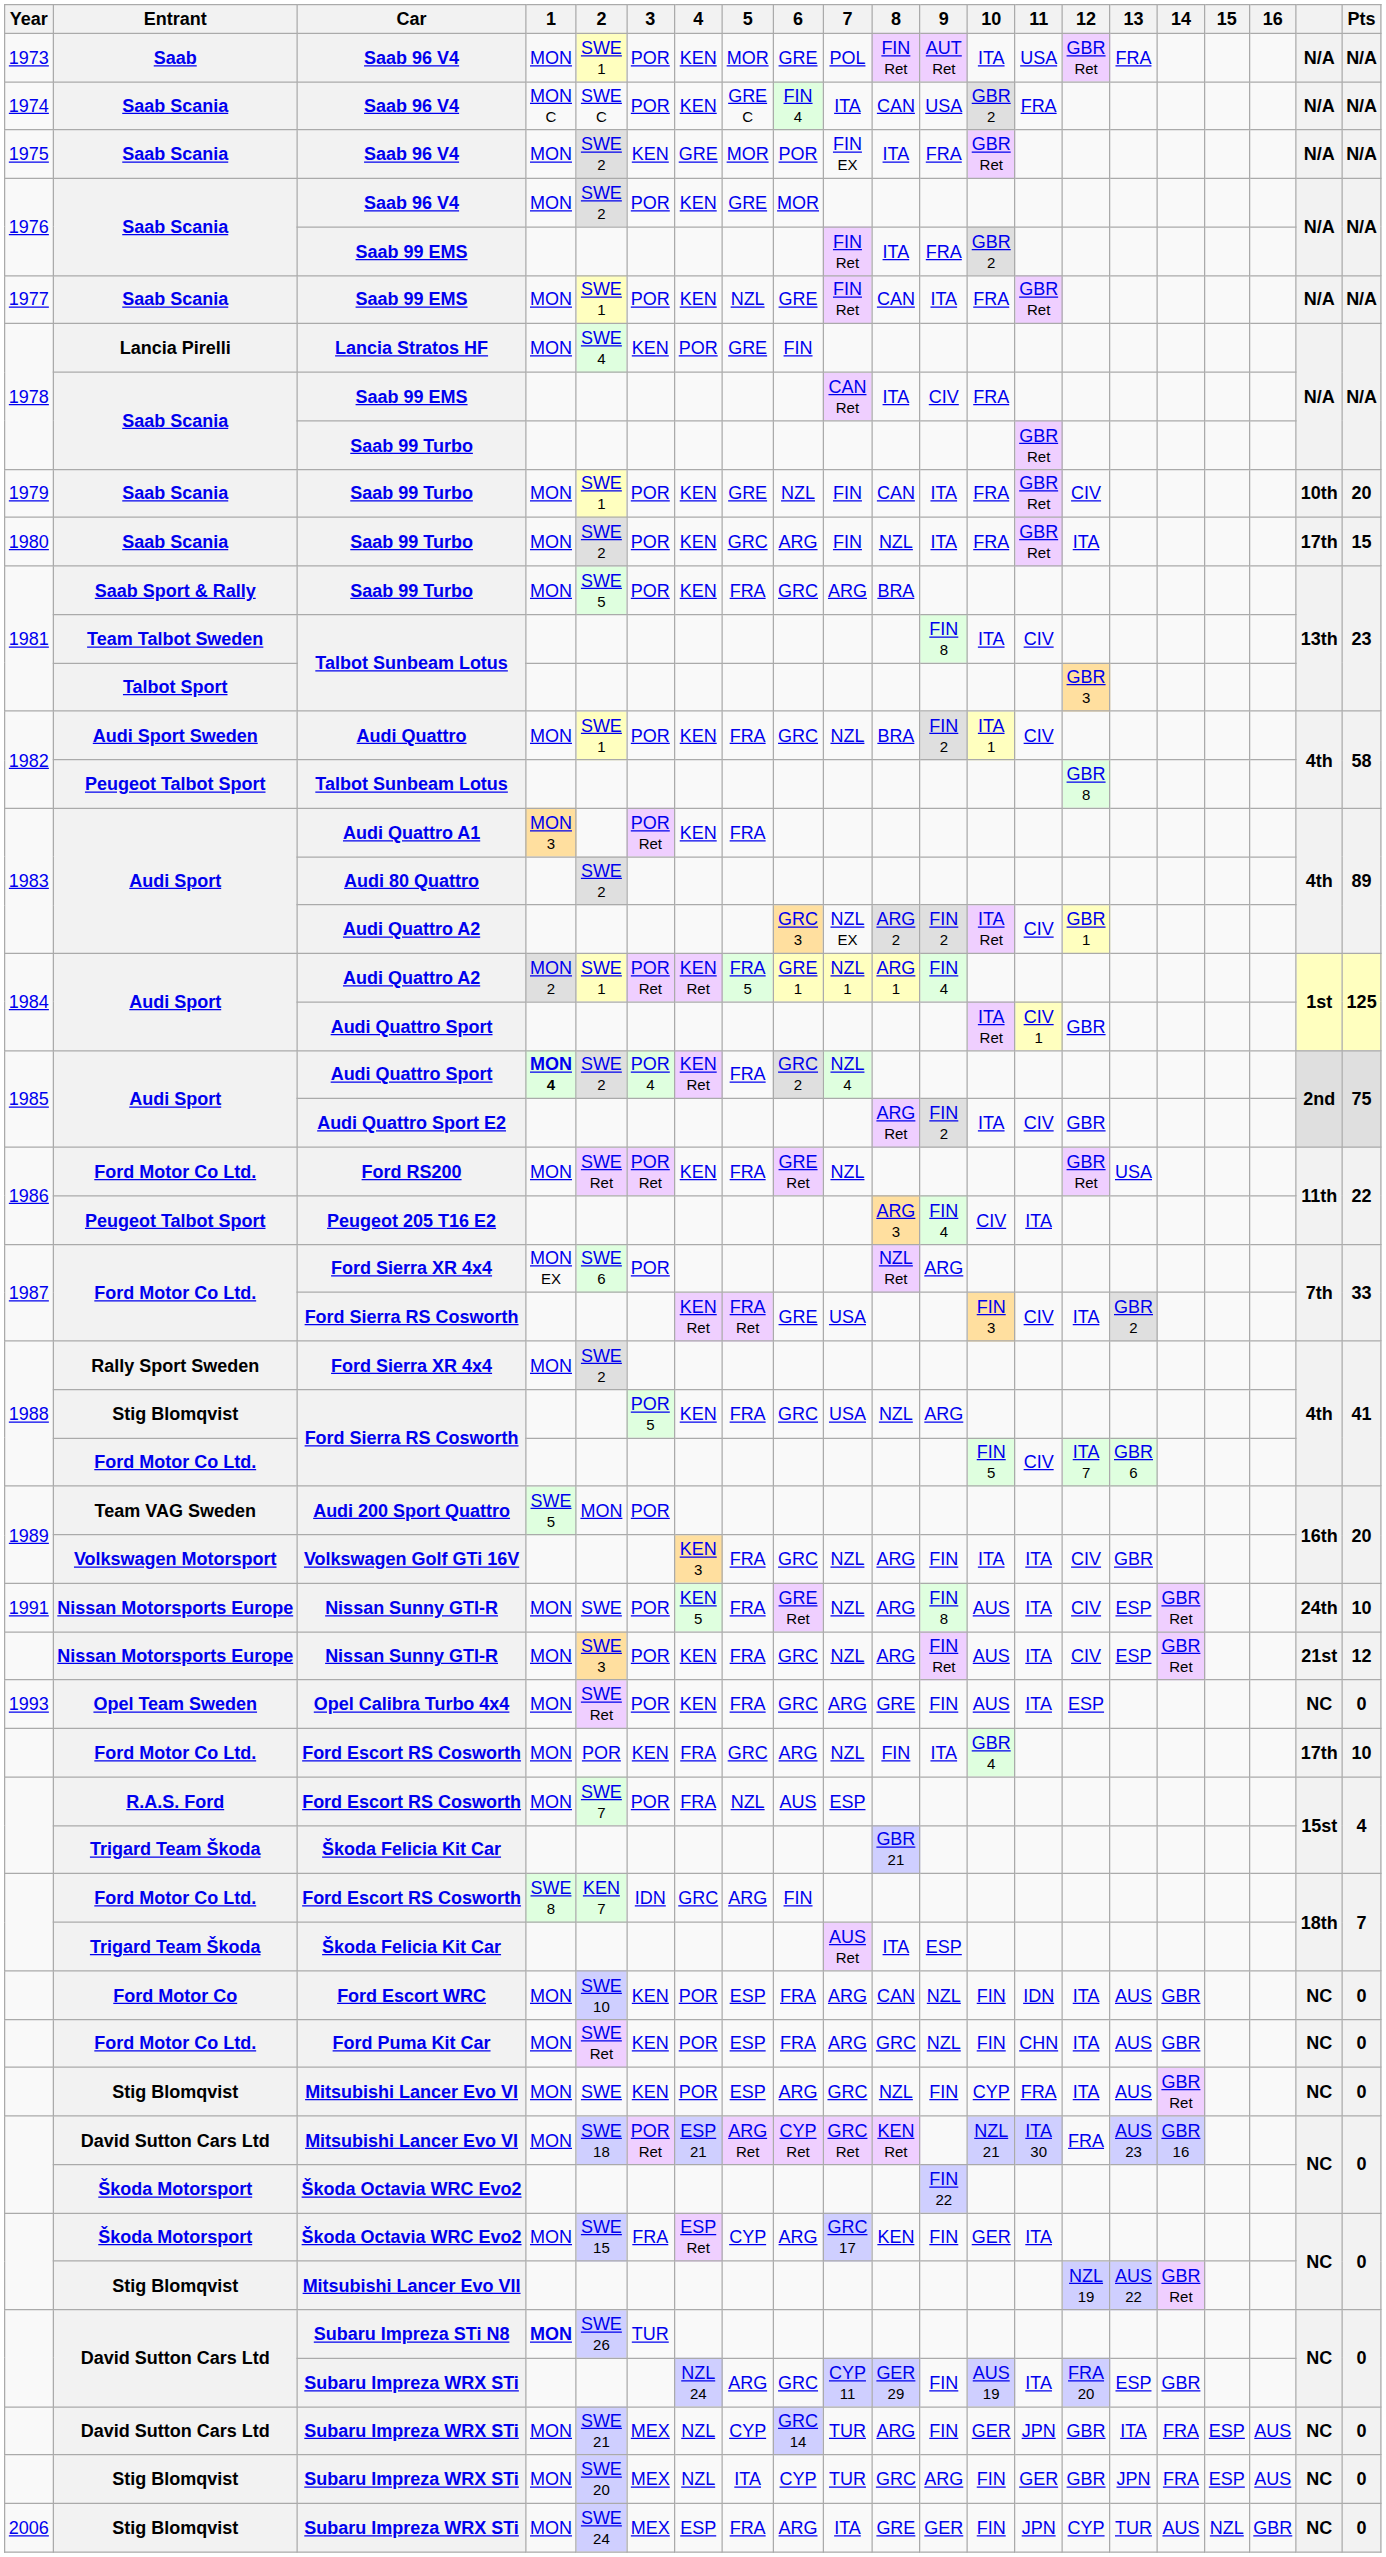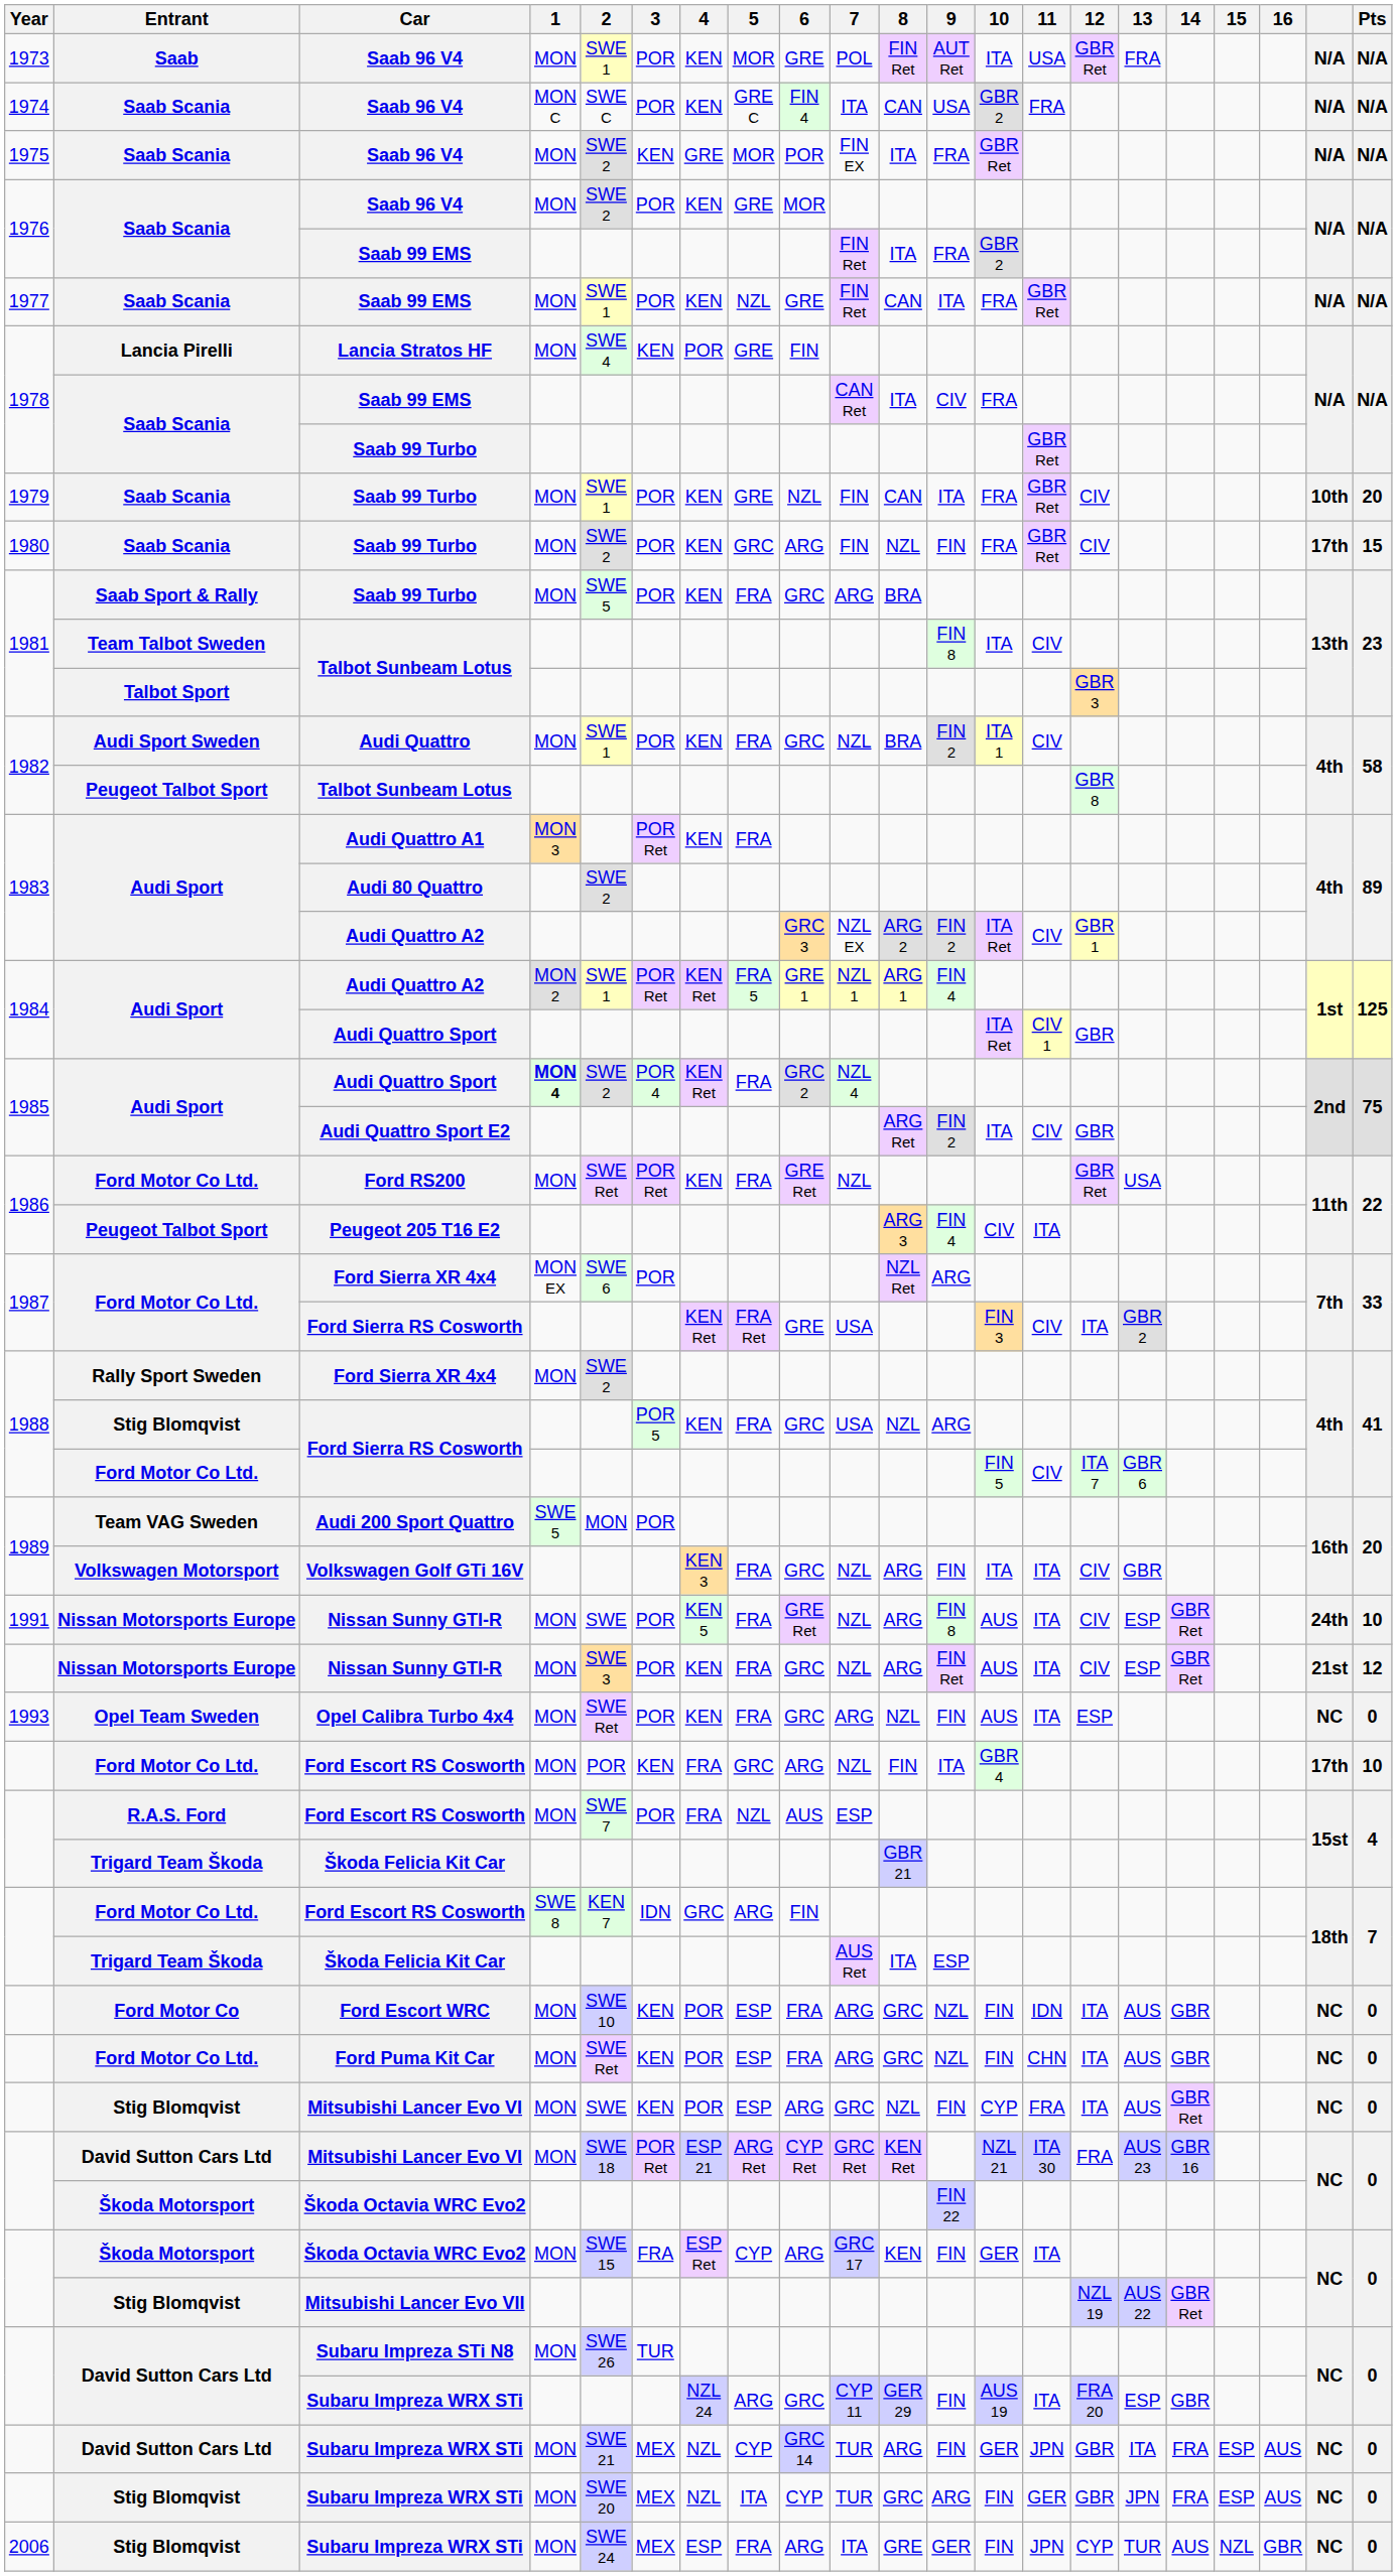1980 / Saab 99 Turbo | 9: ITA -> FIN
1980 / Saab 99 Turbo | 12: ITA -> CIV
Opel Calibra Turbo 4x4 | 8: GRE -> NZL
Ford Escort WRC | 8: CAN -> GRC
Subaru Impreza STi N8 | 1: bold -> normal
